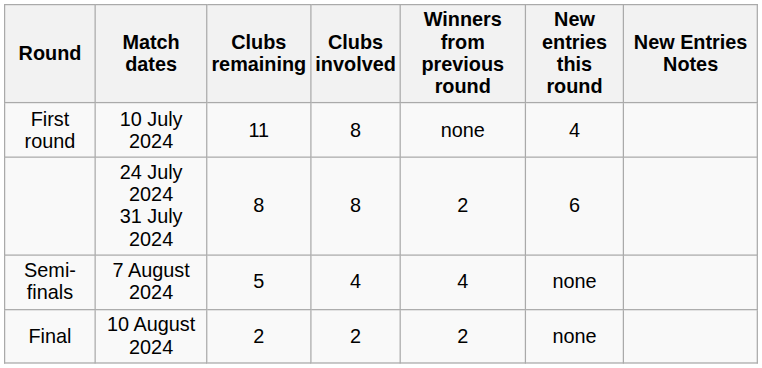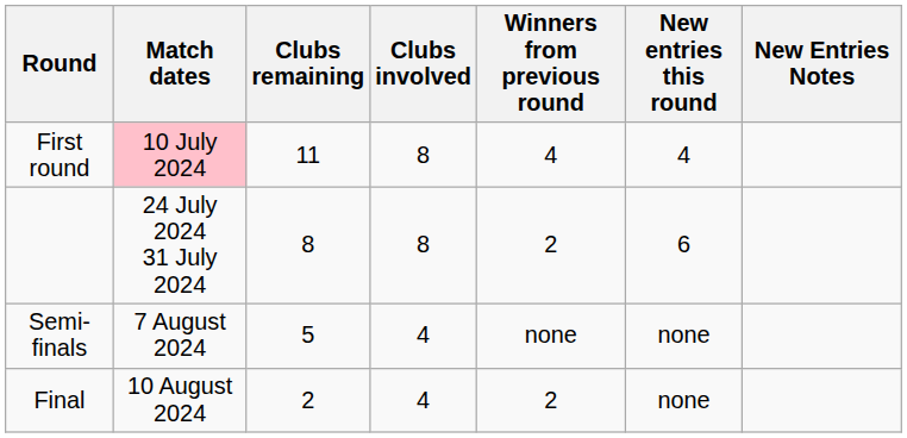First round | Match dates: no background -> pink background
First round | Winners from previous round: none -> 4
Semi-finals | Winners from previous round: 4 -> none
Final | Clubs involved: 2 -> 4
